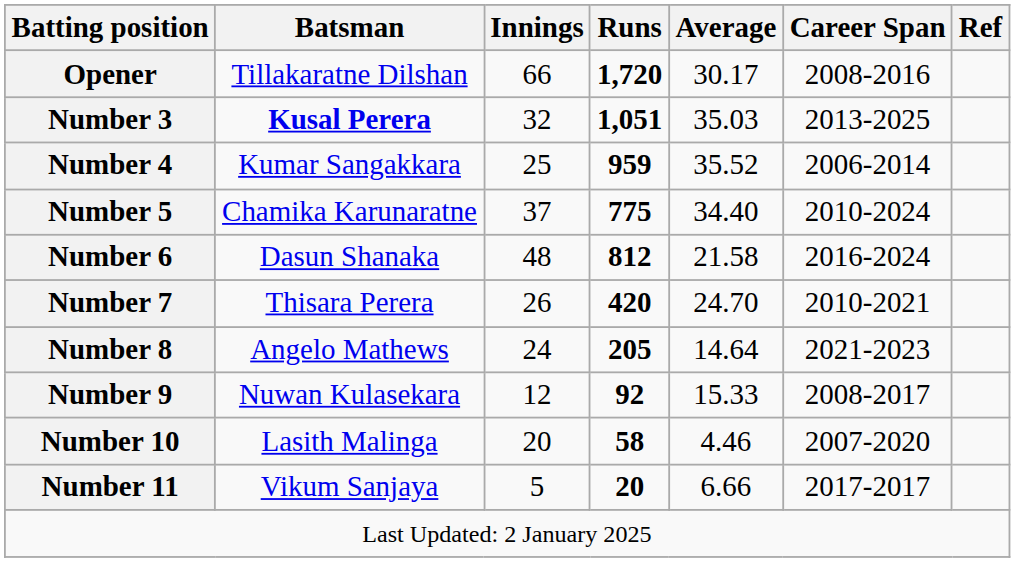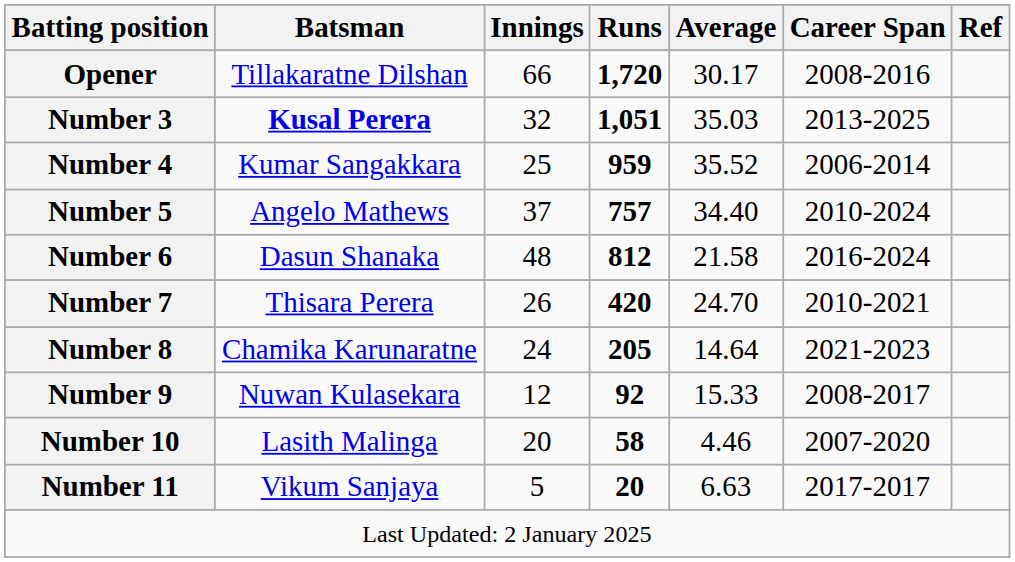Number 5 | Batsman: Chamika Karunaratne -> Angelo Mathews
Number 5 | Runs: 775 -> 757
Number 8 | Batsman: Angelo Mathews -> Chamika Karunaratne
Number 11 | Average: 6.66 -> 6.63
